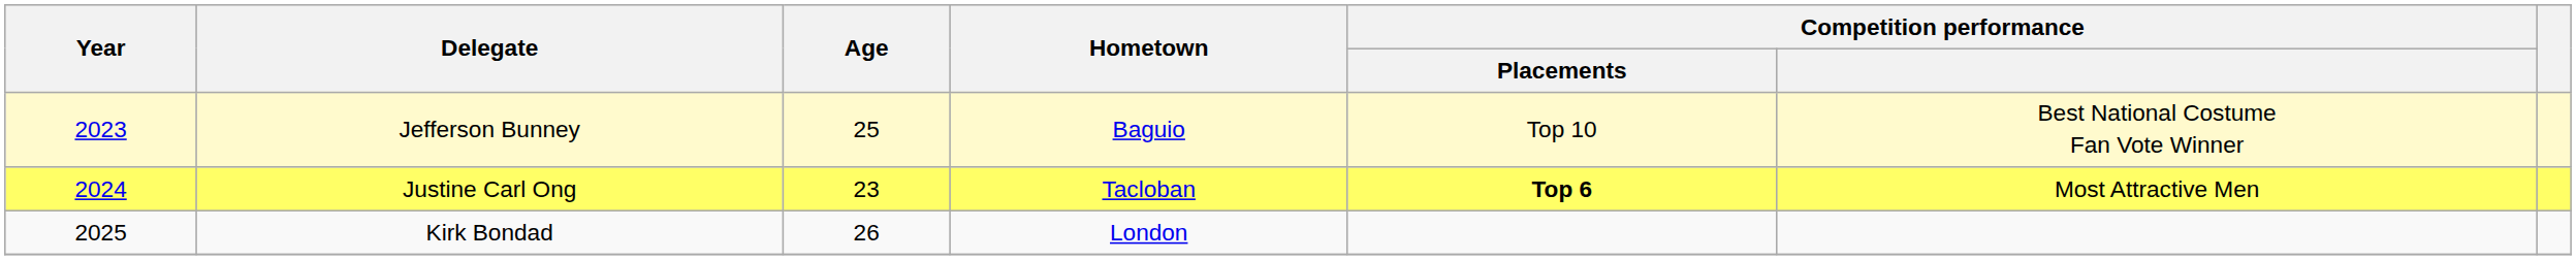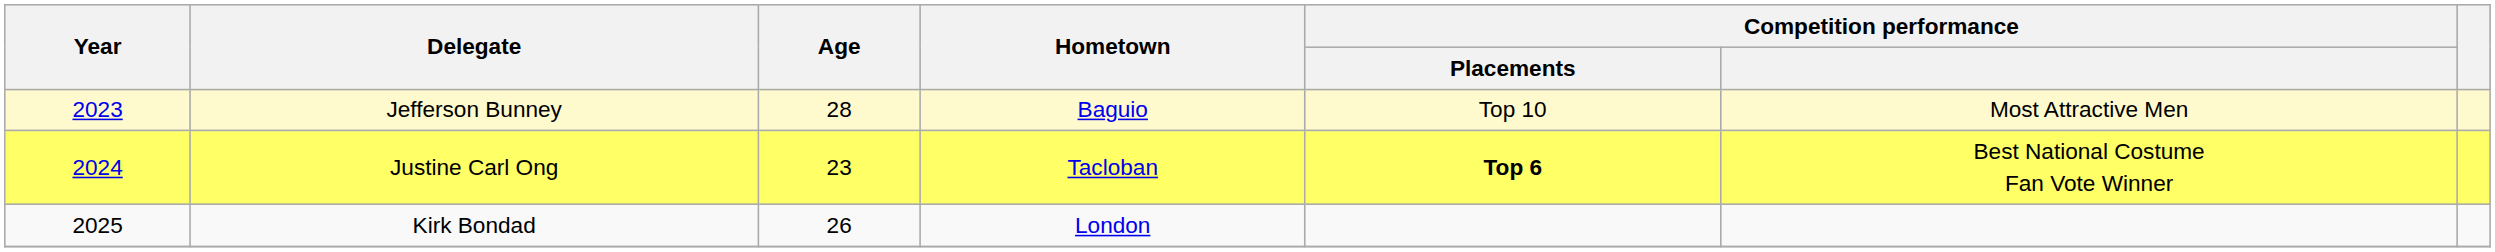Jefferson Bunney | Age: 25 -> 28
Jefferson Bunney | Competition performance: Best National Costume Fan Vote Winner -> Most Attractive Men
Justine Carl Ong | Competition performance: Most Attractive Men -> Best National Costume Fan Vote Winner
